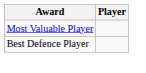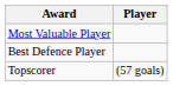+ row: Topscorer | (57 goals)
